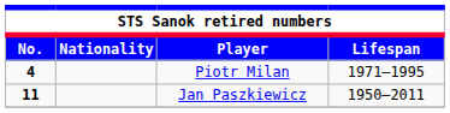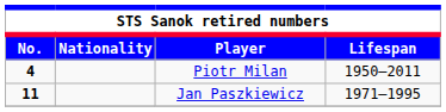Piotr Milan | Lifespan: 1971–1995 -> 1950–2011
Jan Paszkiewicz | Lifespan: 1950–2011 -> 1971–1995
